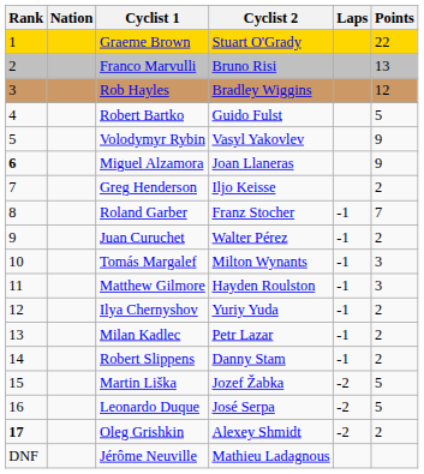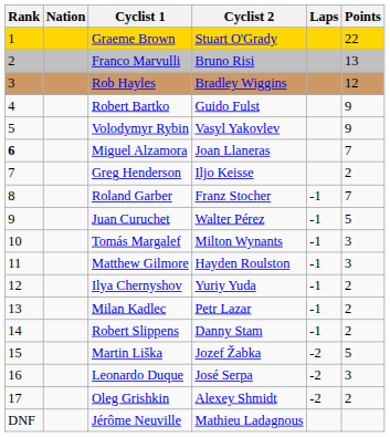Robert Bartko | Points: 5 -> 9
Miguel Alzamora | Points: 9 -> 7
Juan Curuchet | Points: 2 -> 5
Leonardo Duque | Points: 5 -> 3
Oleg Grishkin | Rank: bold -> normal
